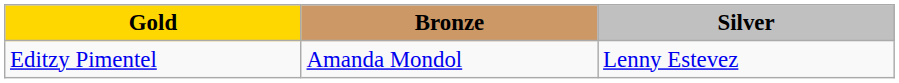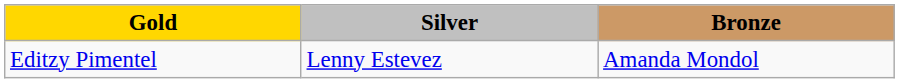columns swapped: Silver <-> Bronze
